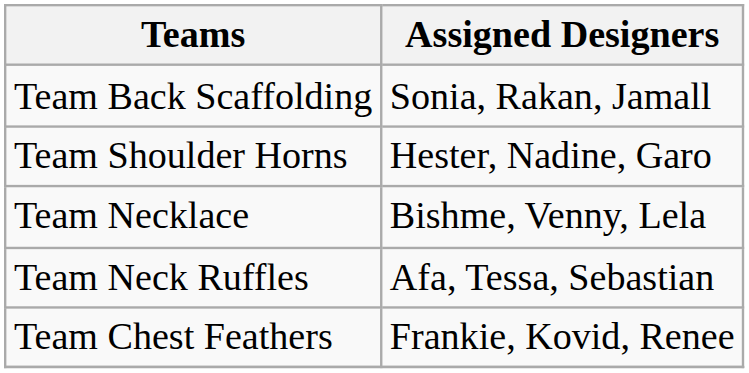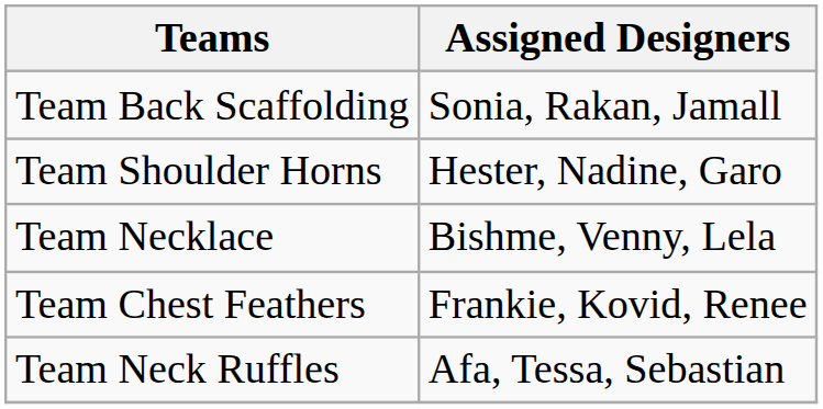rows swapped: Team Neck Ruffles <-> Team Chest Feathers
